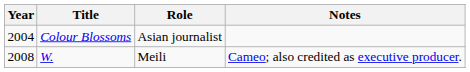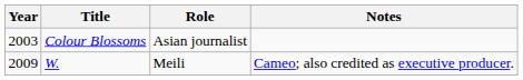Colour Blossoms | Year: 2004 -> 2003
W. | Year: 2008 -> 2009
